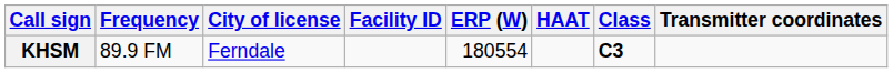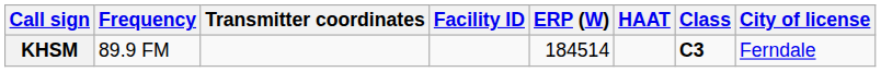columns swapped: City of license <-> Transmitter coordinates
KHSM | ERP (W): 180554 -> 184514
